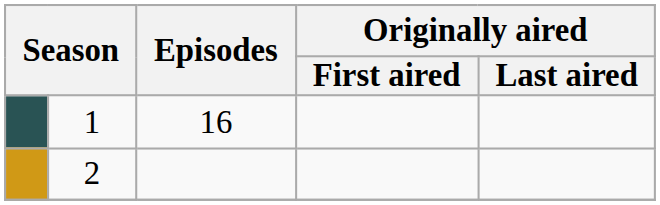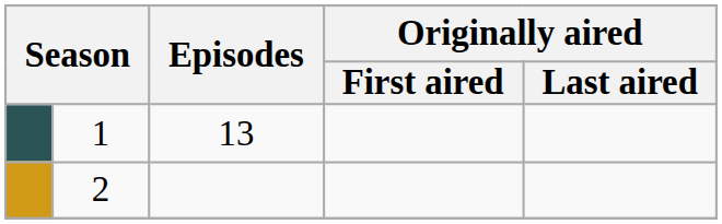1 | Episodes: 16 -> 13
